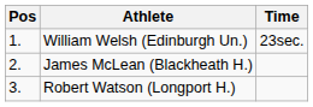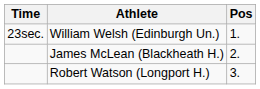columns swapped: Pos <-> Time
